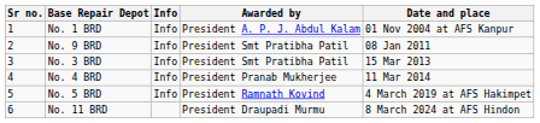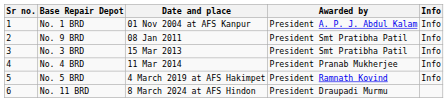columns swapped: Date and place <-> Info
